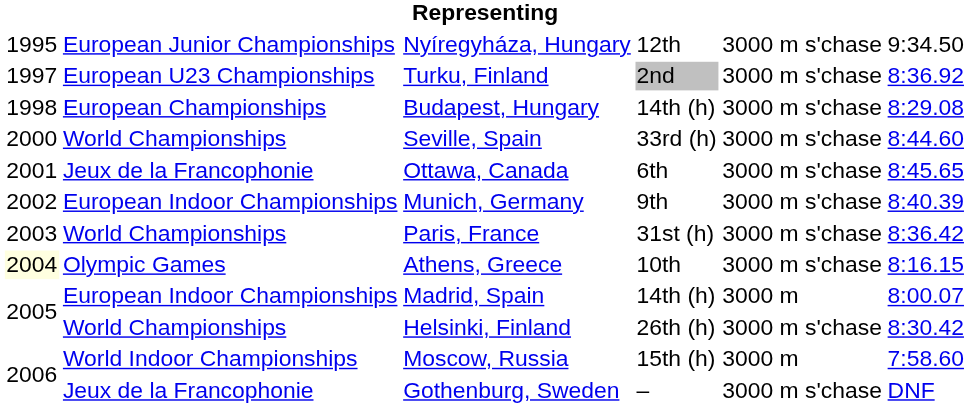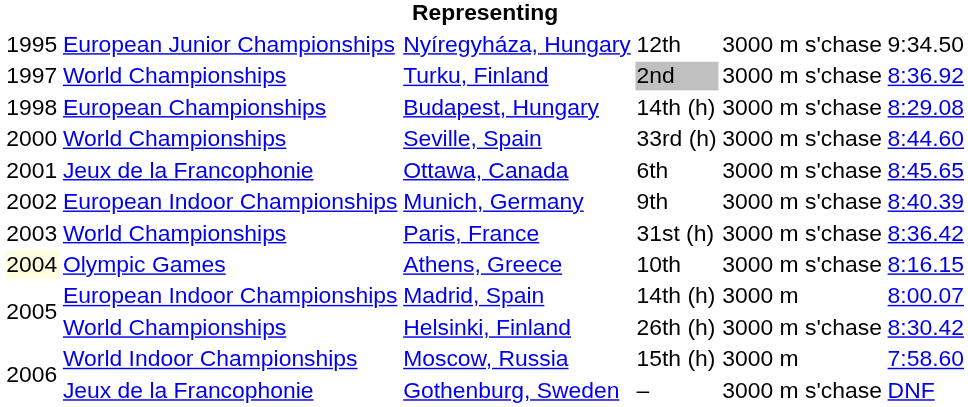Turku, Finland | column 2: European U23 Championships -> World Championships
